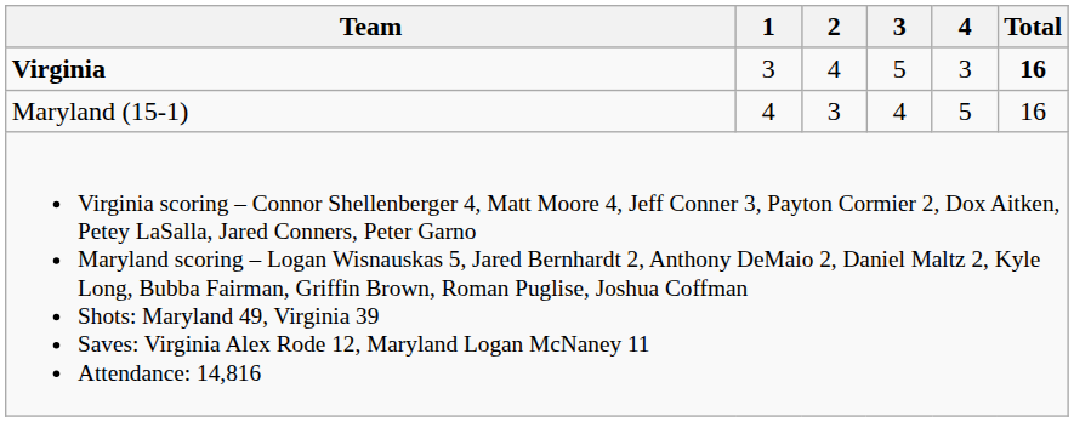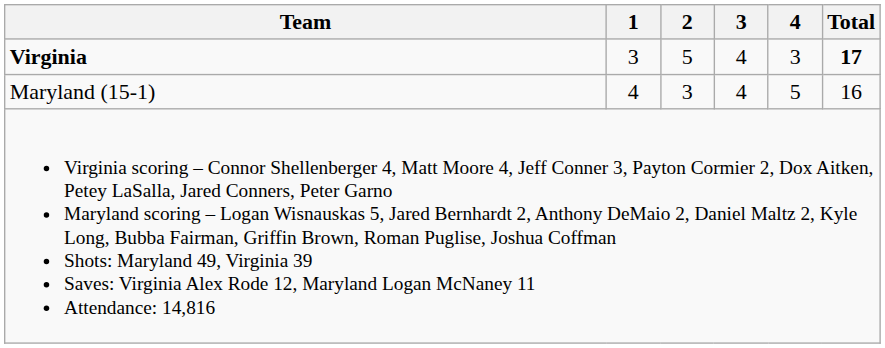Virginia | 2: 4 -> 5
Virginia | 3: 5 -> 4
Virginia | Total: 16 -> 17
